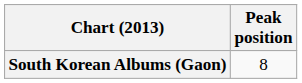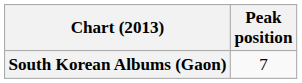South Korean Albums (Gaon) | Peak position: 8 -> 7
